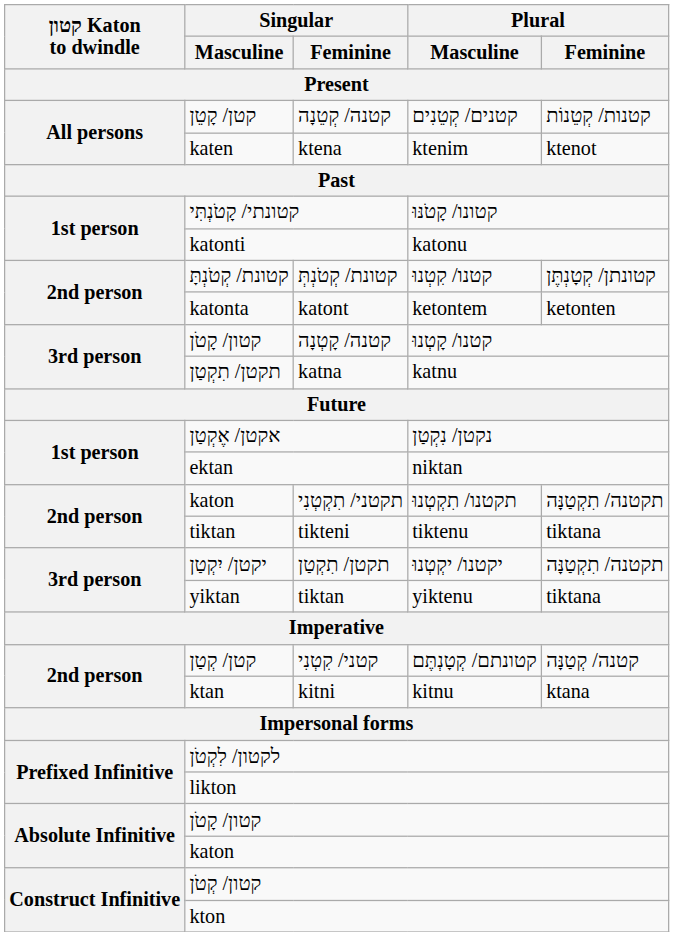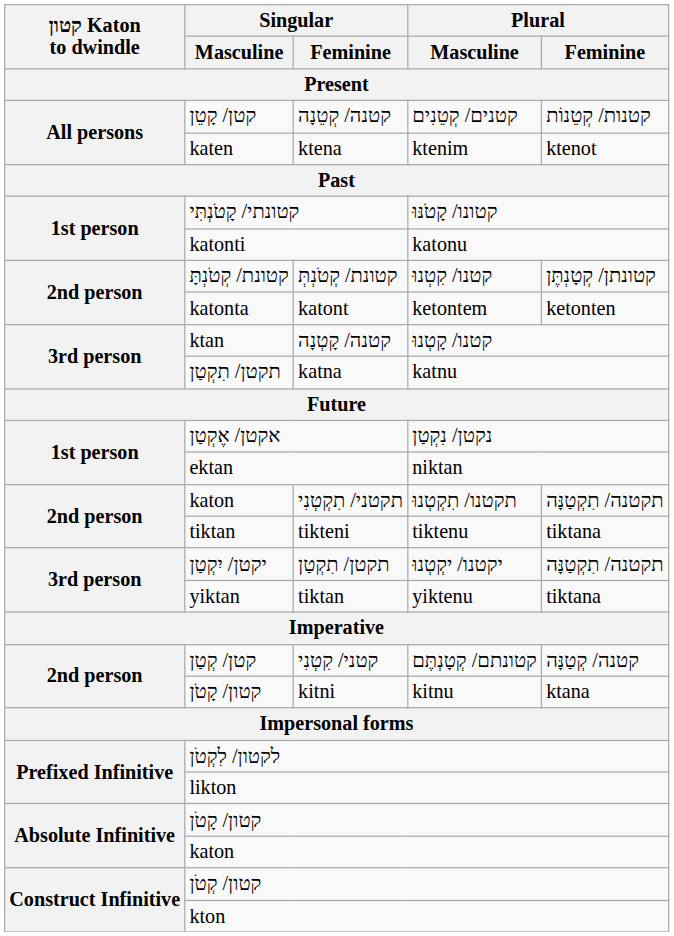קטנה/ קָטְנָה | Singular / Masculine: קטון/ קָטֹן -> ktan
kitni | Singular / Masculine: ktan -> קטון/ קָטֹן
